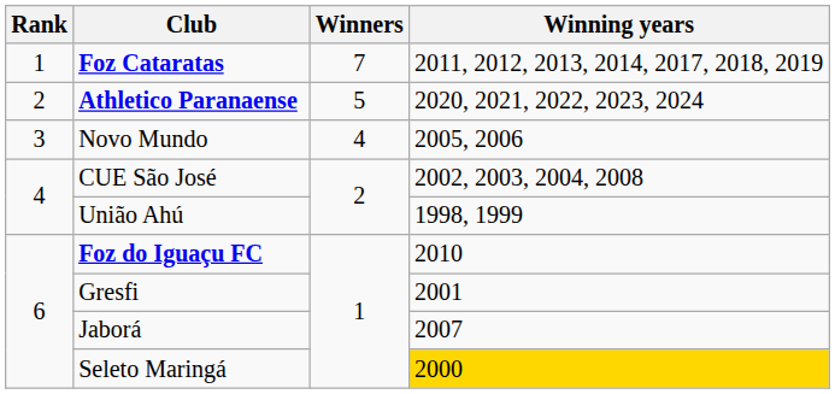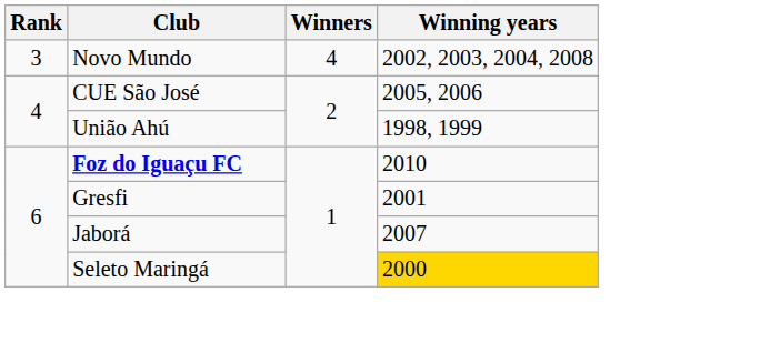- row: 1 | Foz Cataratas | 7 | 2011, 2012, 2013, 2014, 2017, 2018, 2019
- row: 2 | Athletico Paranaense | 5 | 2020, 2021, 2022, 2023, 2024
Novo Mundo | Winning years: 2005, 2006 -> 2002, 2003, 2004, 2008
CUE São José | Winning years: 2002, 2003, 2004, 2008 -> 2005, 2006
